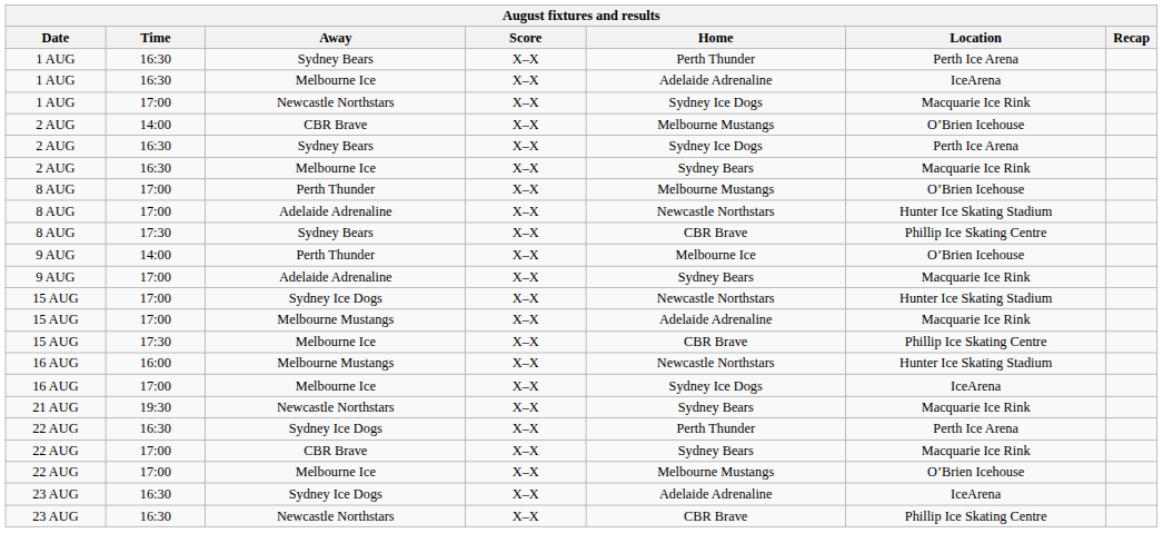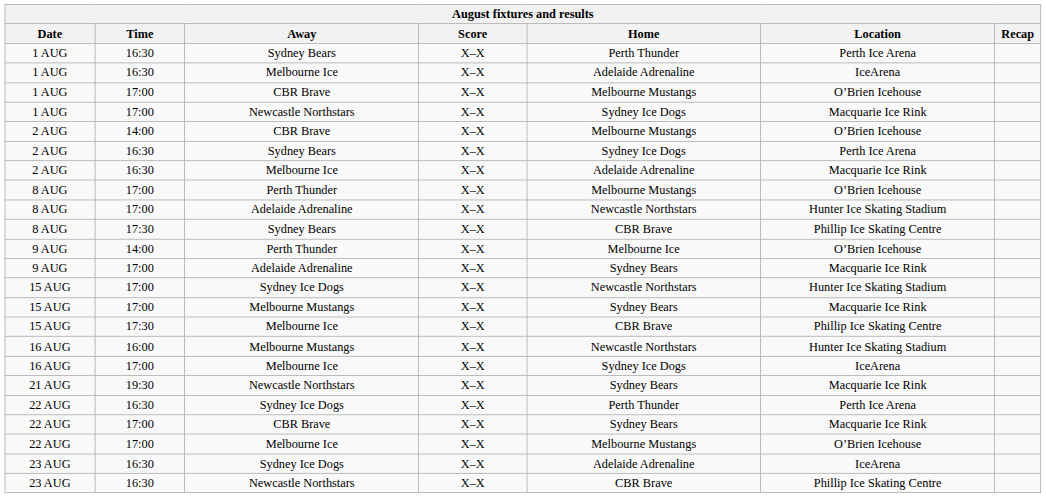+ row: 1 AUG | 17:00 | CBR Brave | X–X | Melbourne Mustangs | O’Brien Icehouse
2 AUG / Melbourne Ice | Home: Sydney Bears -> Adelaide Adrenaline
15 AUG / Melbourne Mustangs | Home: Adelaide Adrenaline -> Sydney Bears
